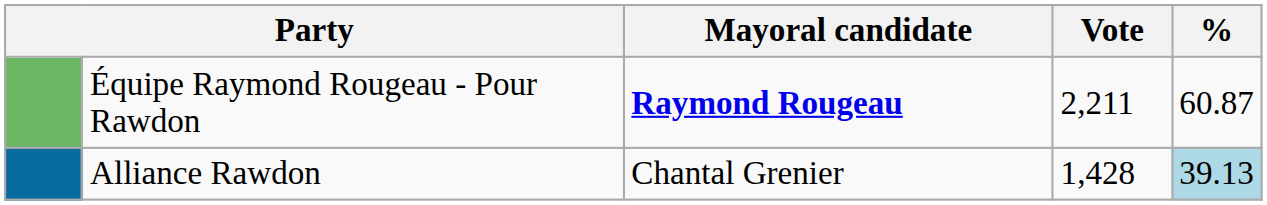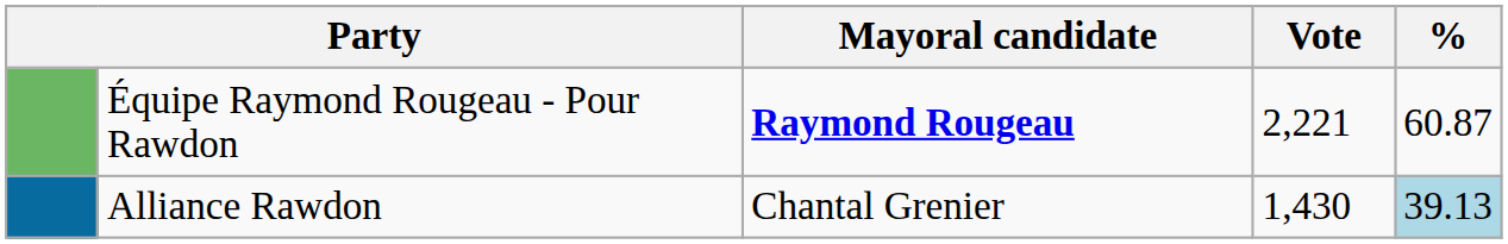Équipe Raymond Rougeau - Pour Rawdon | Vote: 2,211 -> 2,221
Alliance Rawdon | Vote: 1,428 -> 1,430
